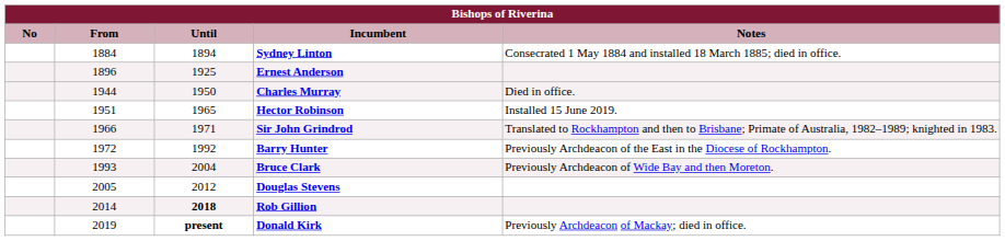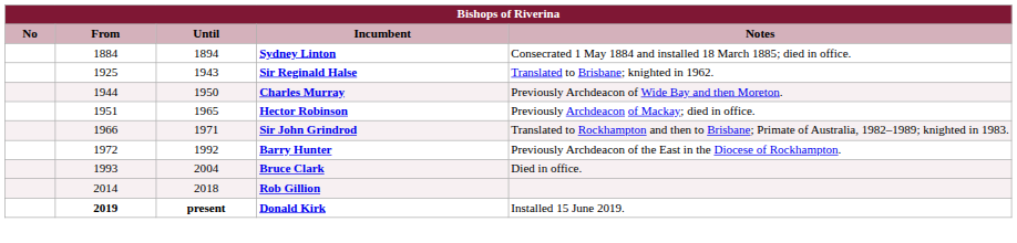- row: 1896 | 1925 | Ernest Anderson
+ row: 1925 | 1943 | Sir Reginald Halse | Translated to Brisbane; knighted in 1962.
Charles Murray | Notes: Died in office. -> Previously Archdeacon of Wide Bay and then Moreton.
Hector Robinson | Notes: Installed 15 June 2019. -> Previously Archdeacon of Mackay; died in office.
Bruce Clark | Notes: Previously Archdeacon of Wide Bay and then Moreton. -> Died in office.
- row: 2005 | 2012 | Douglas Stevens
Rob Gillion | Until: bold -> normal
Donald Kirk | From: normal -> bold
Donald Kirk | Notes: Previously Archdeacon of Mackay; died in office. -> Installed 15 June 2019.
